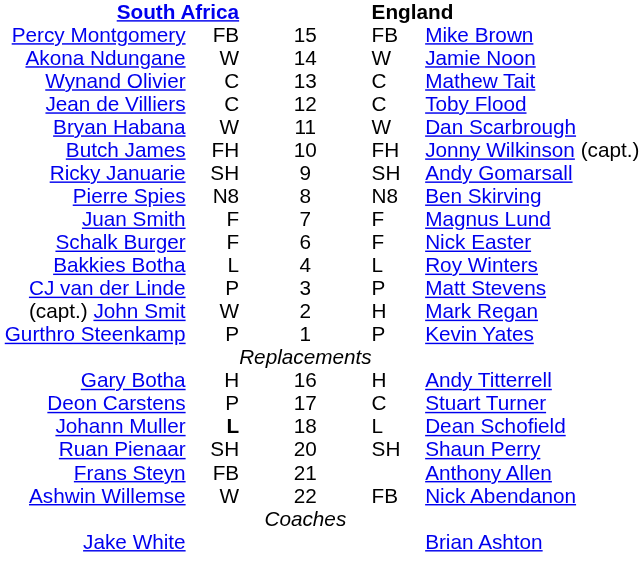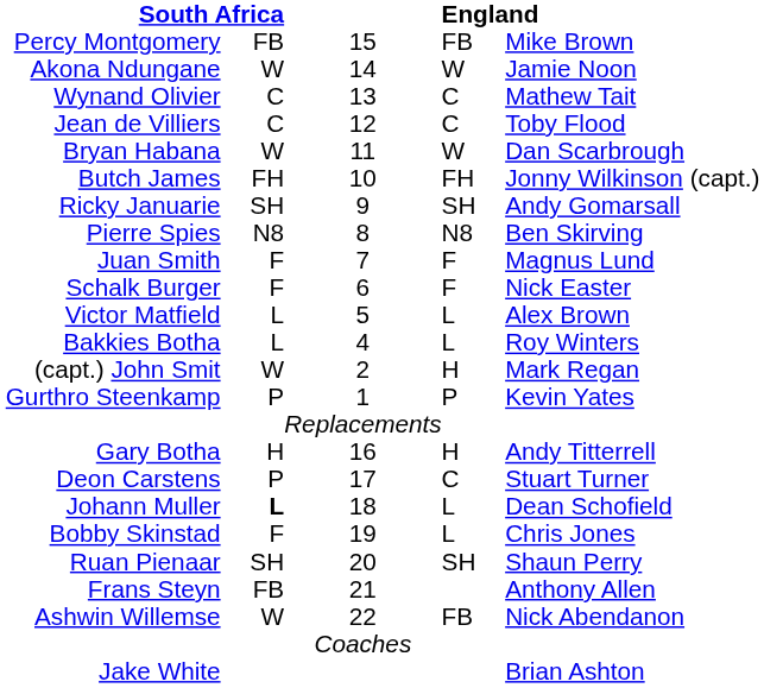+ row: Victor Matfield | L | 5 | L | Alex Brown
- row: CJ van der Linde | P | 3 | P | Matt Stevens
+ row: Bobby Skinstad | F | 19 | L | Chris Jones
